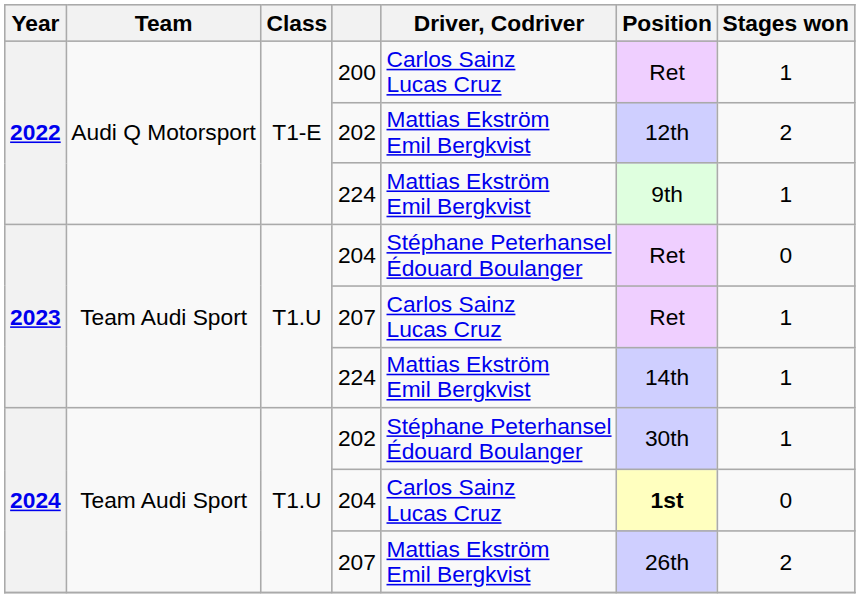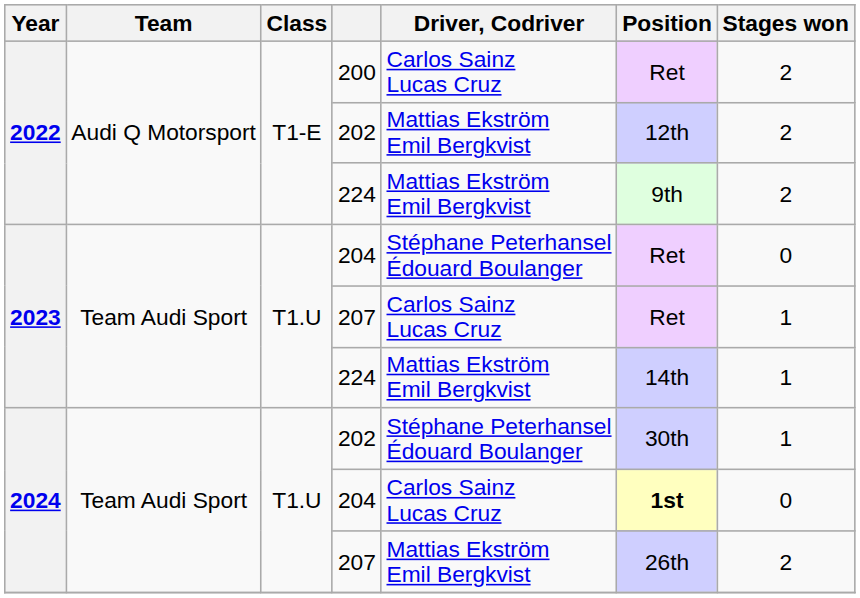200 | Stages won: 1 -> 2
2022 / 224 | Stages won: 1 -> 2
